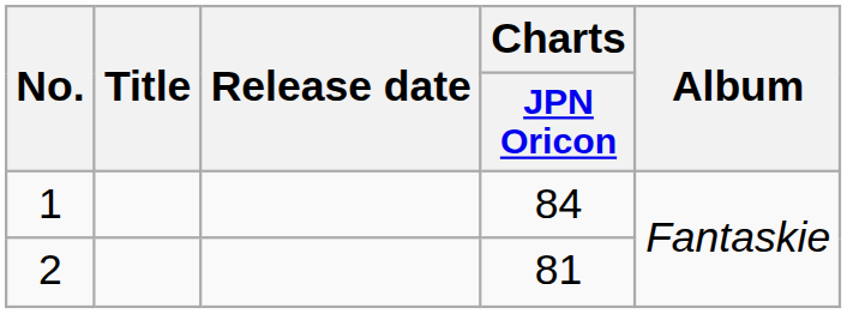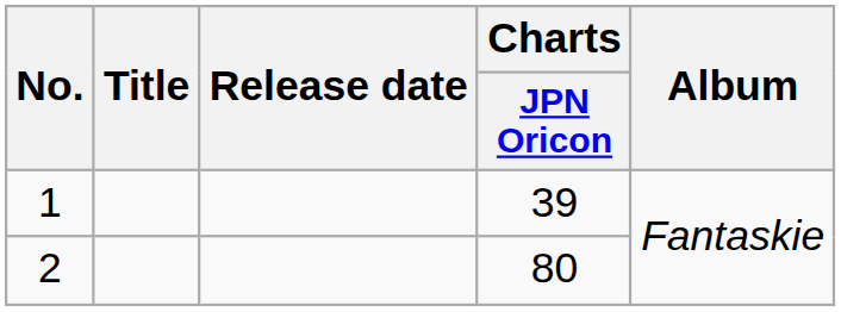1 | Charts / JPN Oricon: 84 -> 39
2 | Charts / JPN Oricon: 81 -> 80
